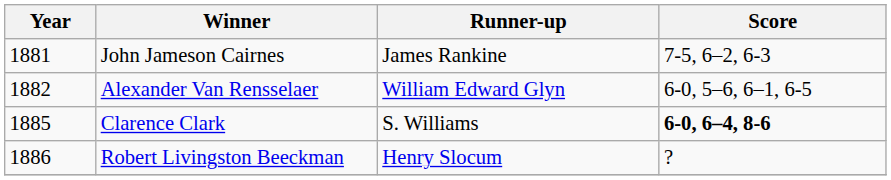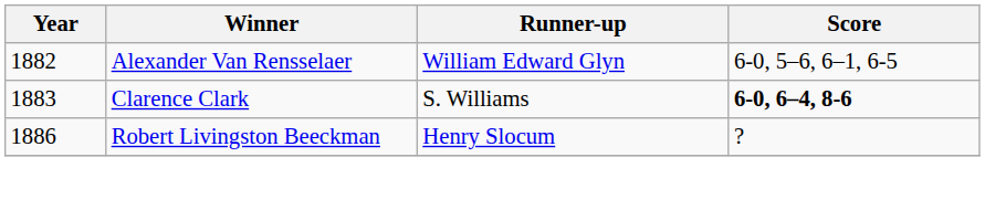- row: 1881 | John Jameson Cairnes | James Rankine | 7-5, 6–2, 6-3
Clarence Clark | Year: 1885 -> 1883
